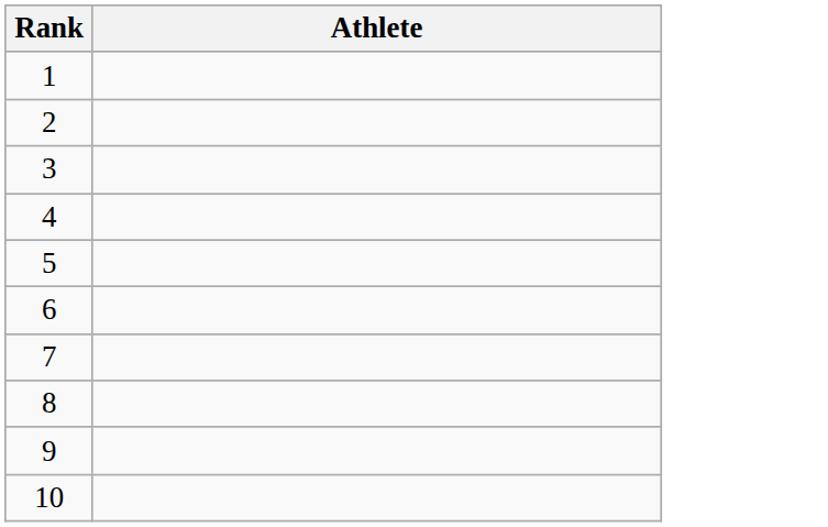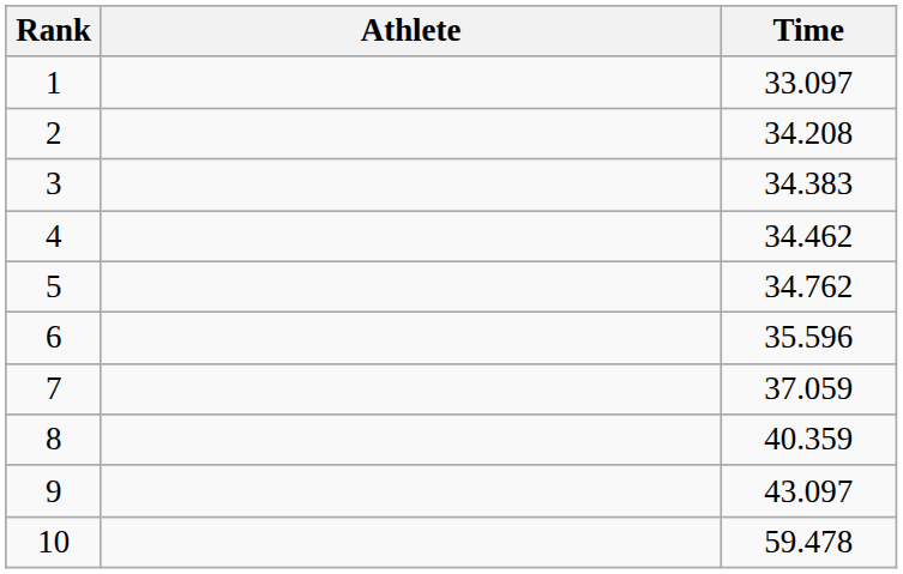+ column: Time | 33.097 | 34.208 | 34.383 | 34.462 | 34.762 | 35.596 | 37.059 | 40.359 | 43.097 | 59.478
